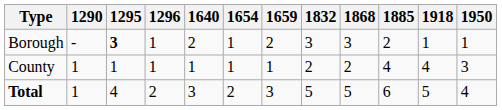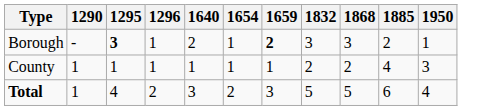- column: 1918 | 1 | 4 | 5
Borough | 1659: normal -> bold
